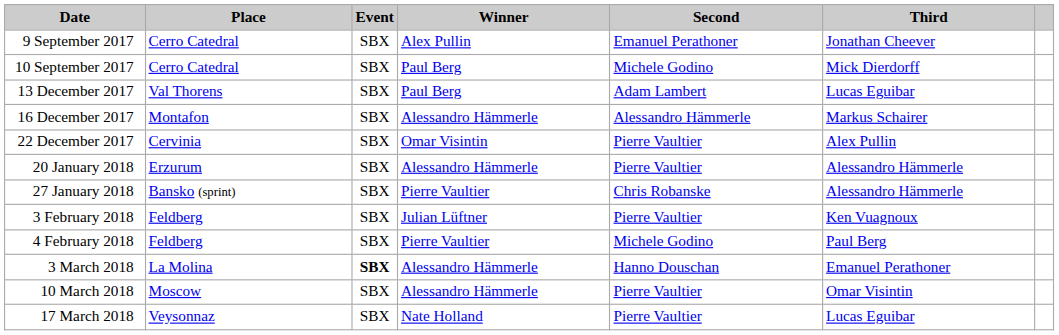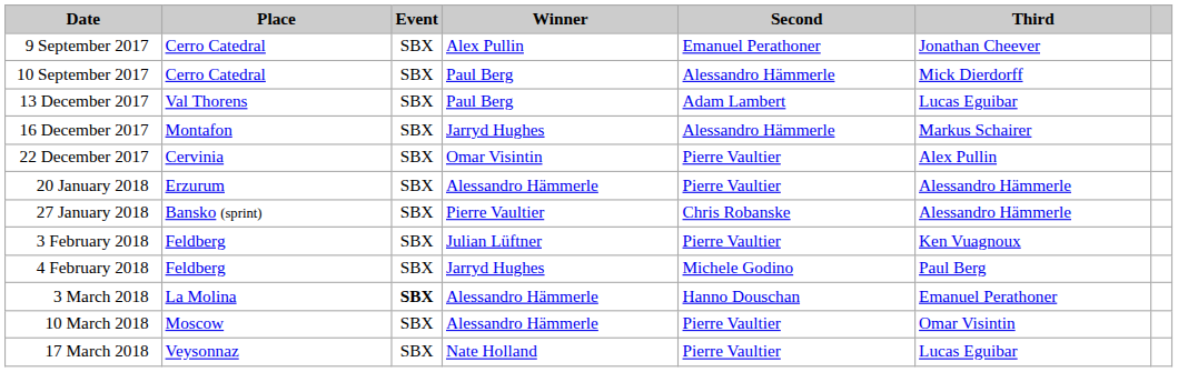10 September 2017 | Second: Michele Godino -> Alessandro Hämmerle
16 December 2017 | Winner: Alessandro Hämmerle -> Jarryd Hughes
4 February 2018 | Winner: Pierre Vaultier -> Jarryd Hughes
